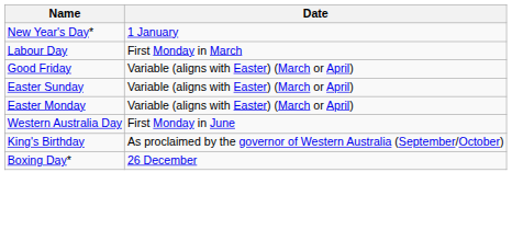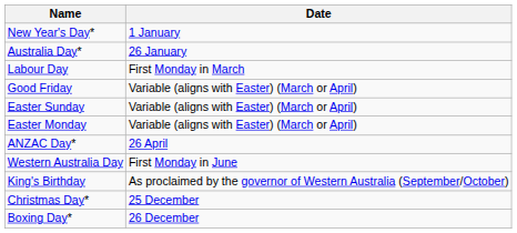+ row: Australia Day* | 26 January
+ row: ANZAC Day* | 26 April
+ row: Christmas Day* | 25 December
